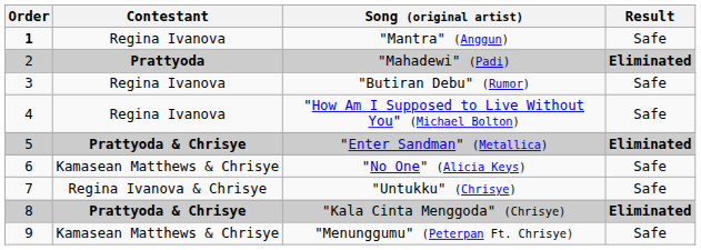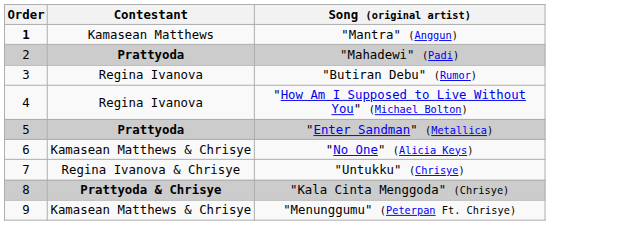- column: Result | Safe | Eliminated | Safe | Safe | Eliminated | Safe | Safe | Eliminated | Safe
"Mantra" (Anggun) | Contestant: Regina Ivanova -> Kamasean Matthews
"Enter Sandman" (Metallica) | Contestant: Prattyoda & Chrisye -> Prattyoda
